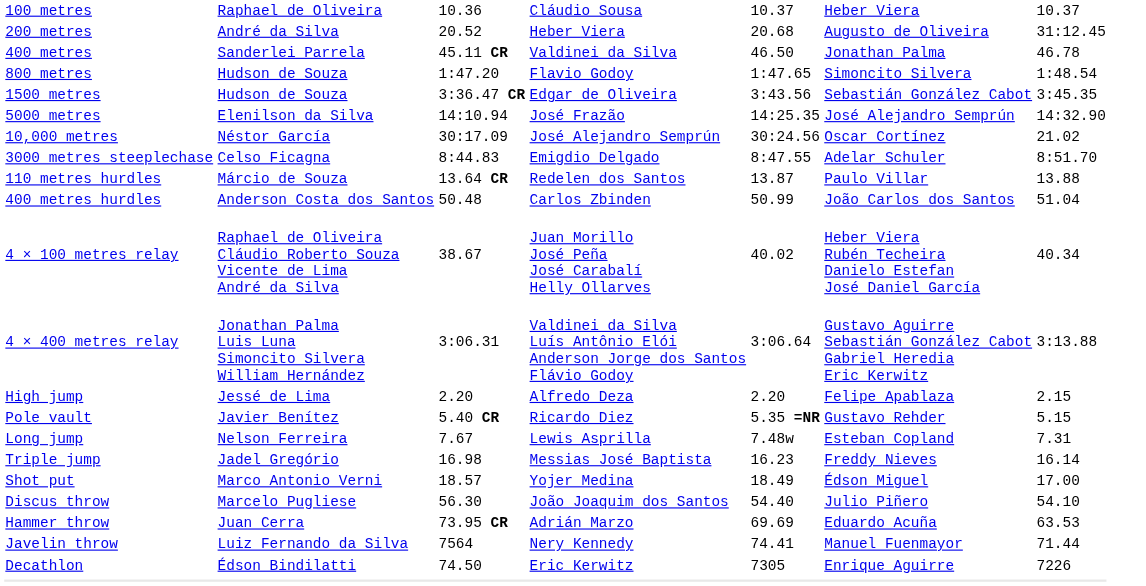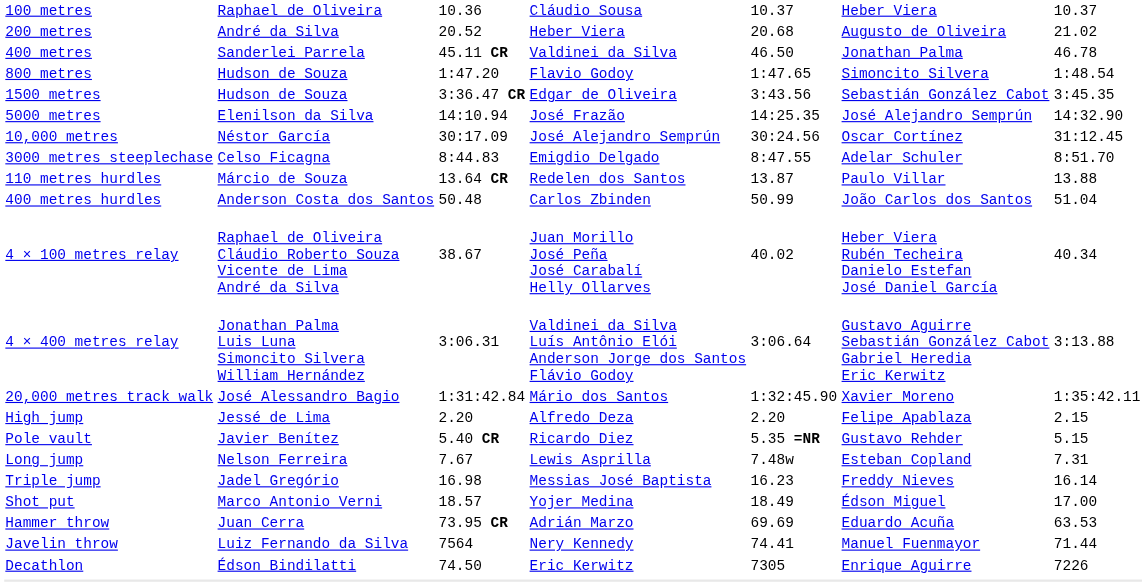200 metres | column 7: 31:12.45 -> 21.02
10,000 metres | column 7: 21.02 -> 31:12.45
+ row: 20,000 metres track walk | José Alessandro Bagio | 1:31:42.84 | Mário dos Santos | 1:32:45.90 | Xavier Moreno | 1:35:42.11
- row: Discus throw | Marcelo Pugliese | 56.30 | João Joaquim dos Santos | 54.40 | Julio Piñero | 54.10
